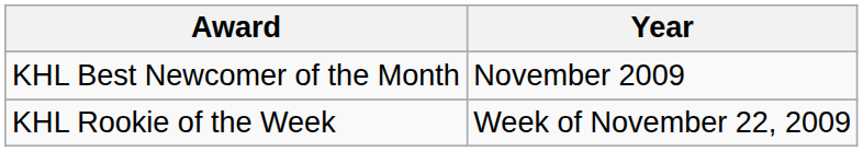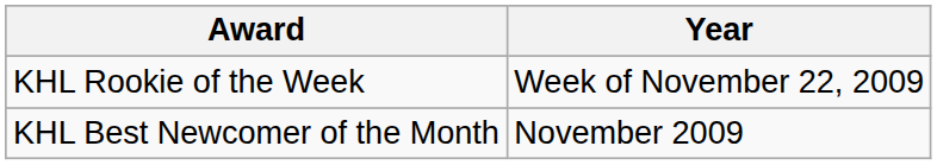rows swapped: KHL Rookie of the Week <-> KHL Best Newcomer of the Month
